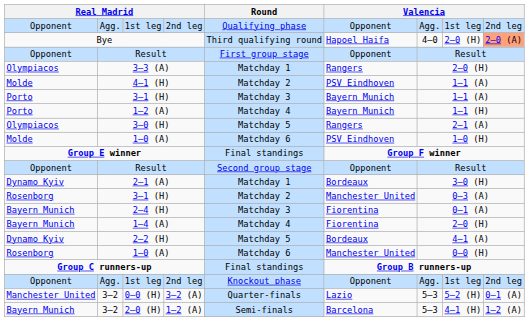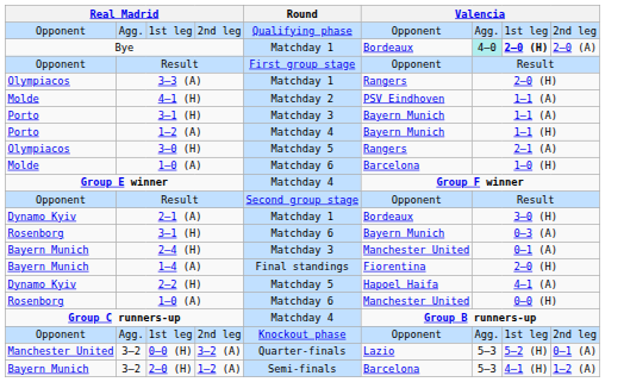Bye | Round: Third qualifying round -> Matchday 1
Bye | column 6: Hapoel Haifa -> Bordeaux
Bye | column 7: no background -> paleturquoise background
Bye | column 8: normal -> bold
Bye | column 9: lightsalmon background -> no background
Molde / 1–0 (A) | column 6: PSV Eindhoven -> Barcelona
Group E winner | Round: Final standings -> Matchday 4
Rosenborg / 3–1 (H) | Round: Matchday 2 -> Matchday 6
Rosenborg / 3–1 (H) | column 6: Manchester United -> Bayern Munich
2–4 (H) | column 6: Fiorentina -> Manchester United
1–4 (A) | Round: Matchday 4 -> Final standings
2–2 (H) | column 6: Bordeaux -> Hapoel Haifa
Group C runners-up | Round: Final standings -> Matchday 4
